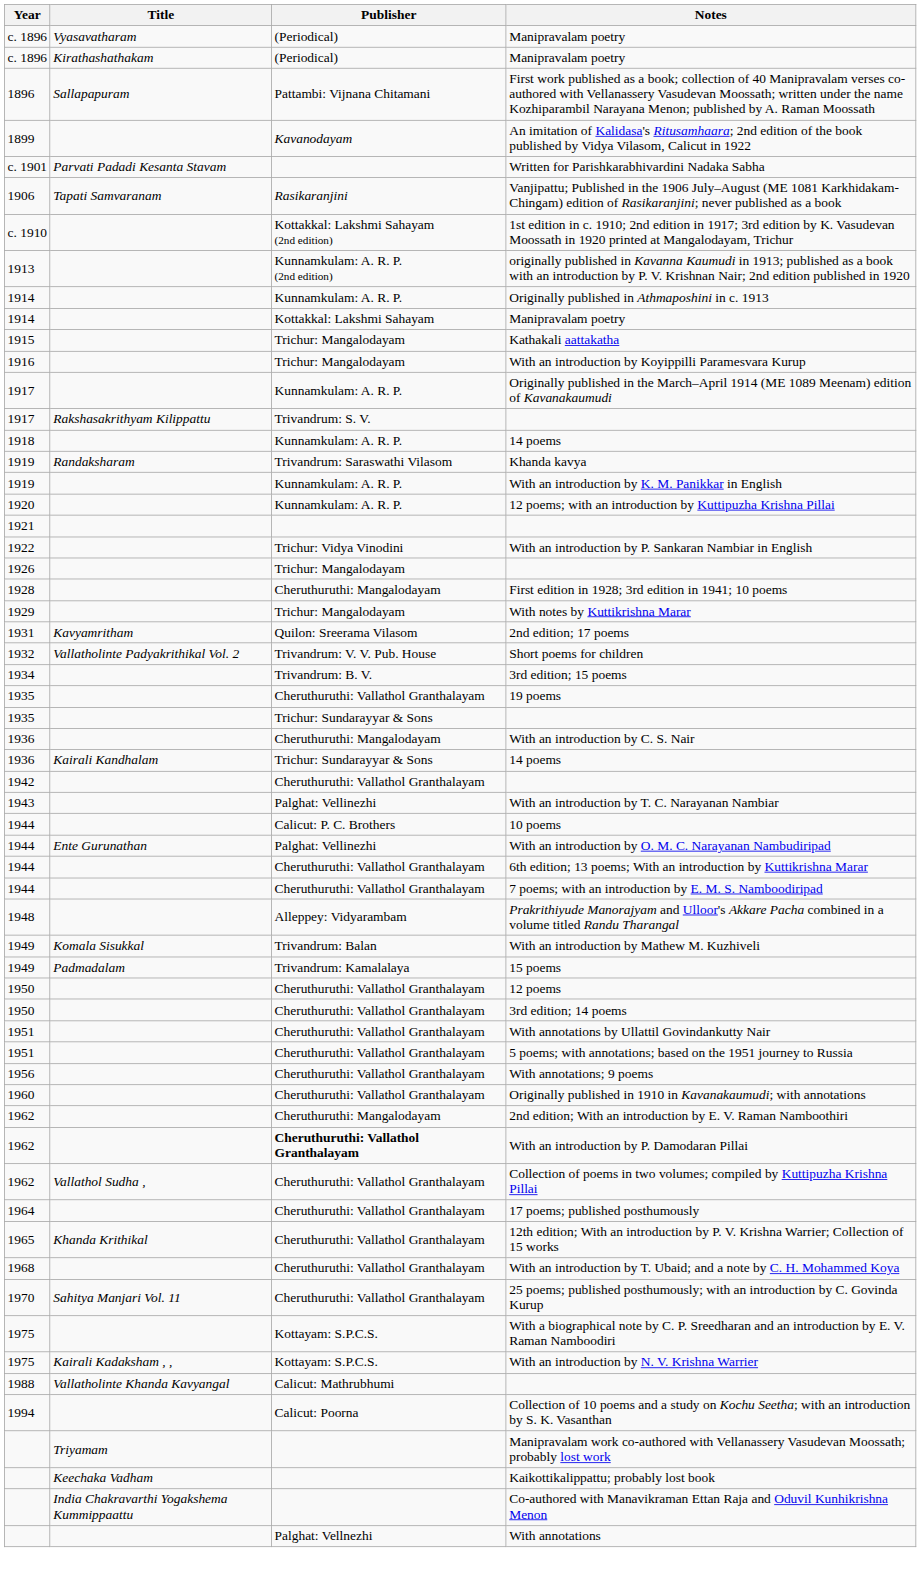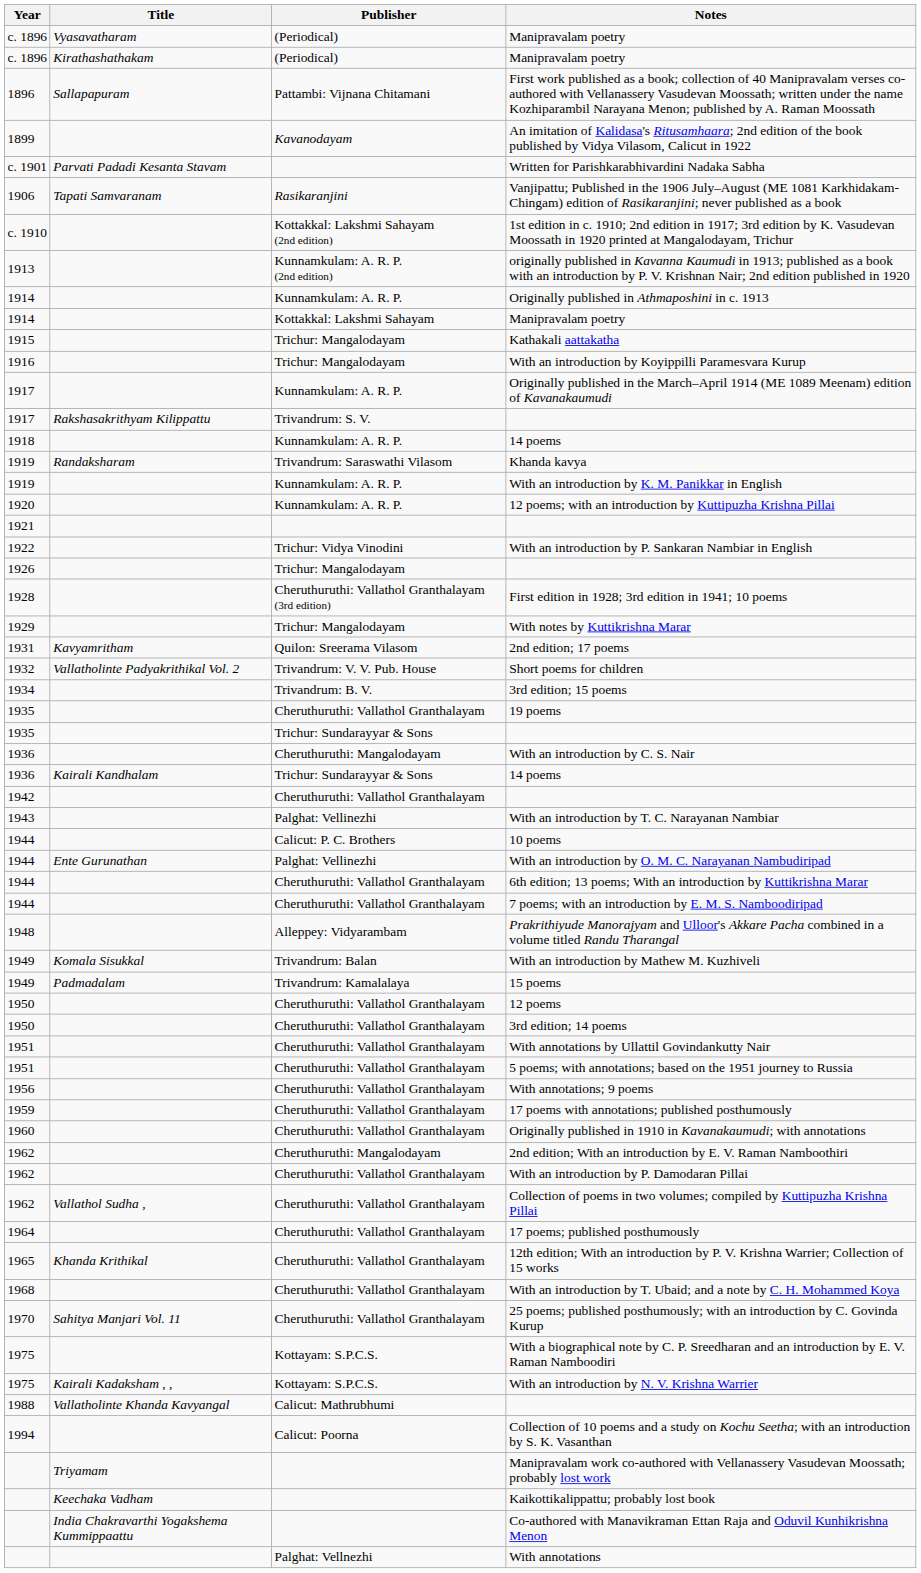First edition in 1928; 3rd edition in 1941; 10 poems | Publisher: Cheruthuruthi: Mangalodayam -> Cheruthuruthi: Vallathol Granthalayam (3rd edition)
+ row: 1959 | Cheruthuruthi: Vallathol Granthalayam | 17 poems with annotations; published posthumously
With an introduction by P. Damodaran Pillai | Publisher: bold -> normal
